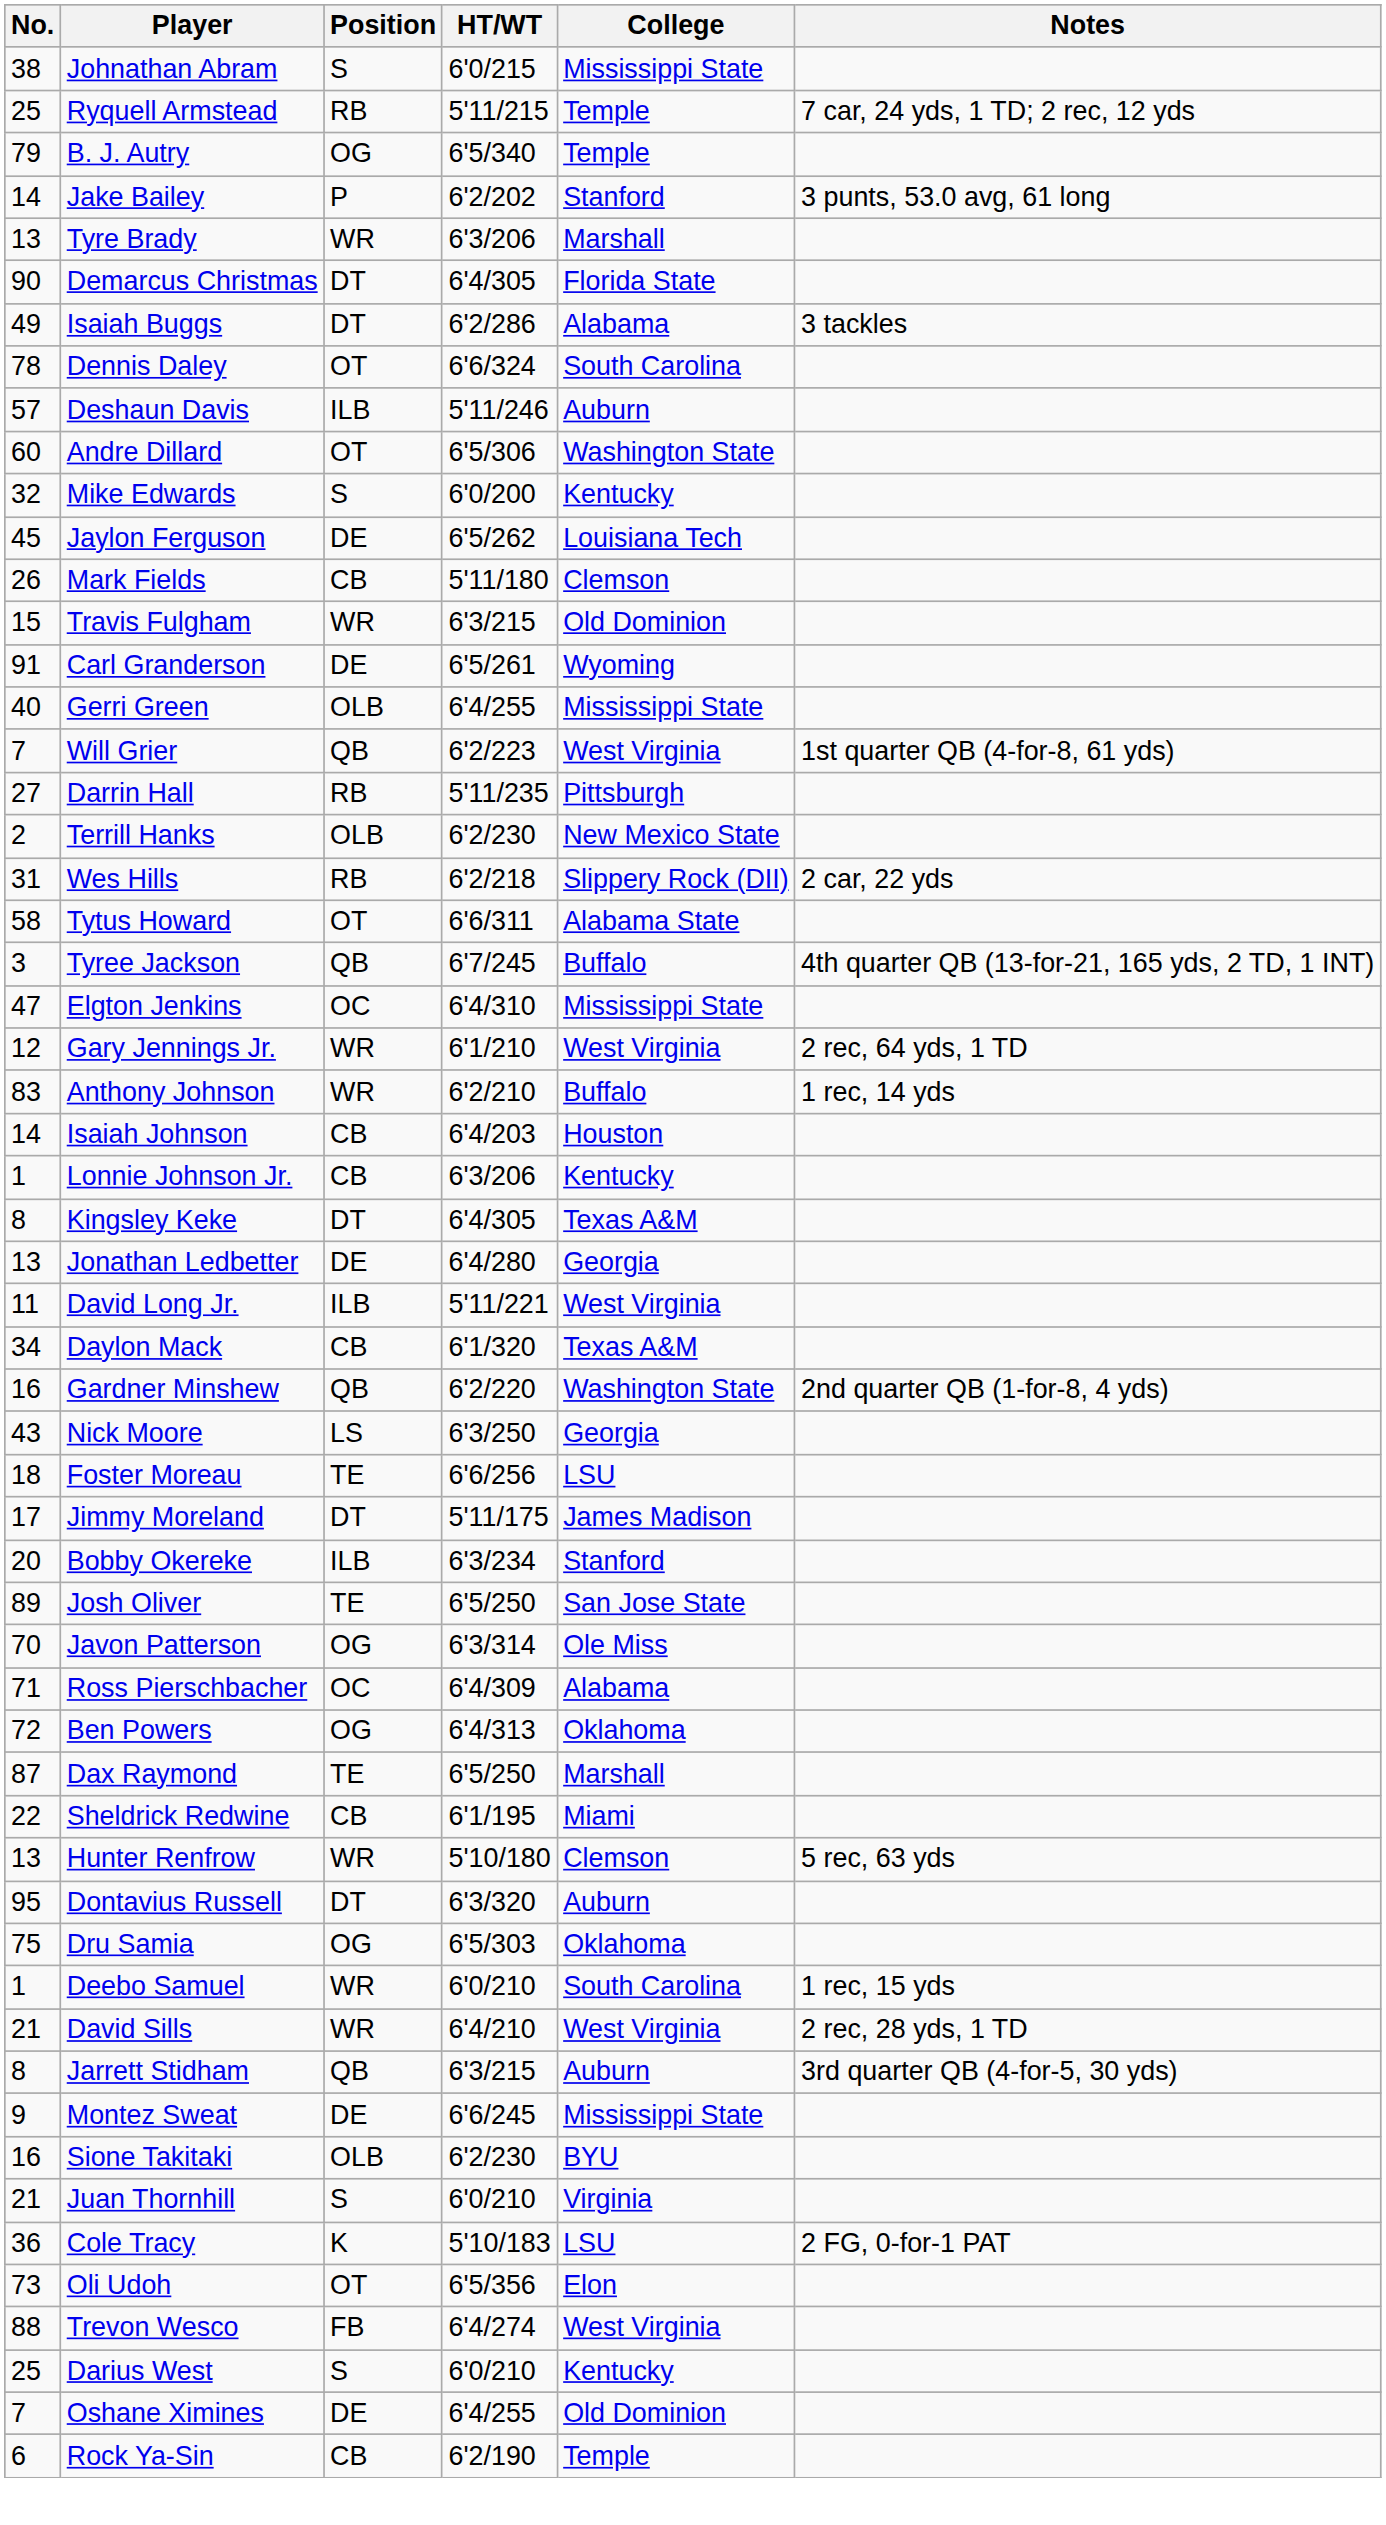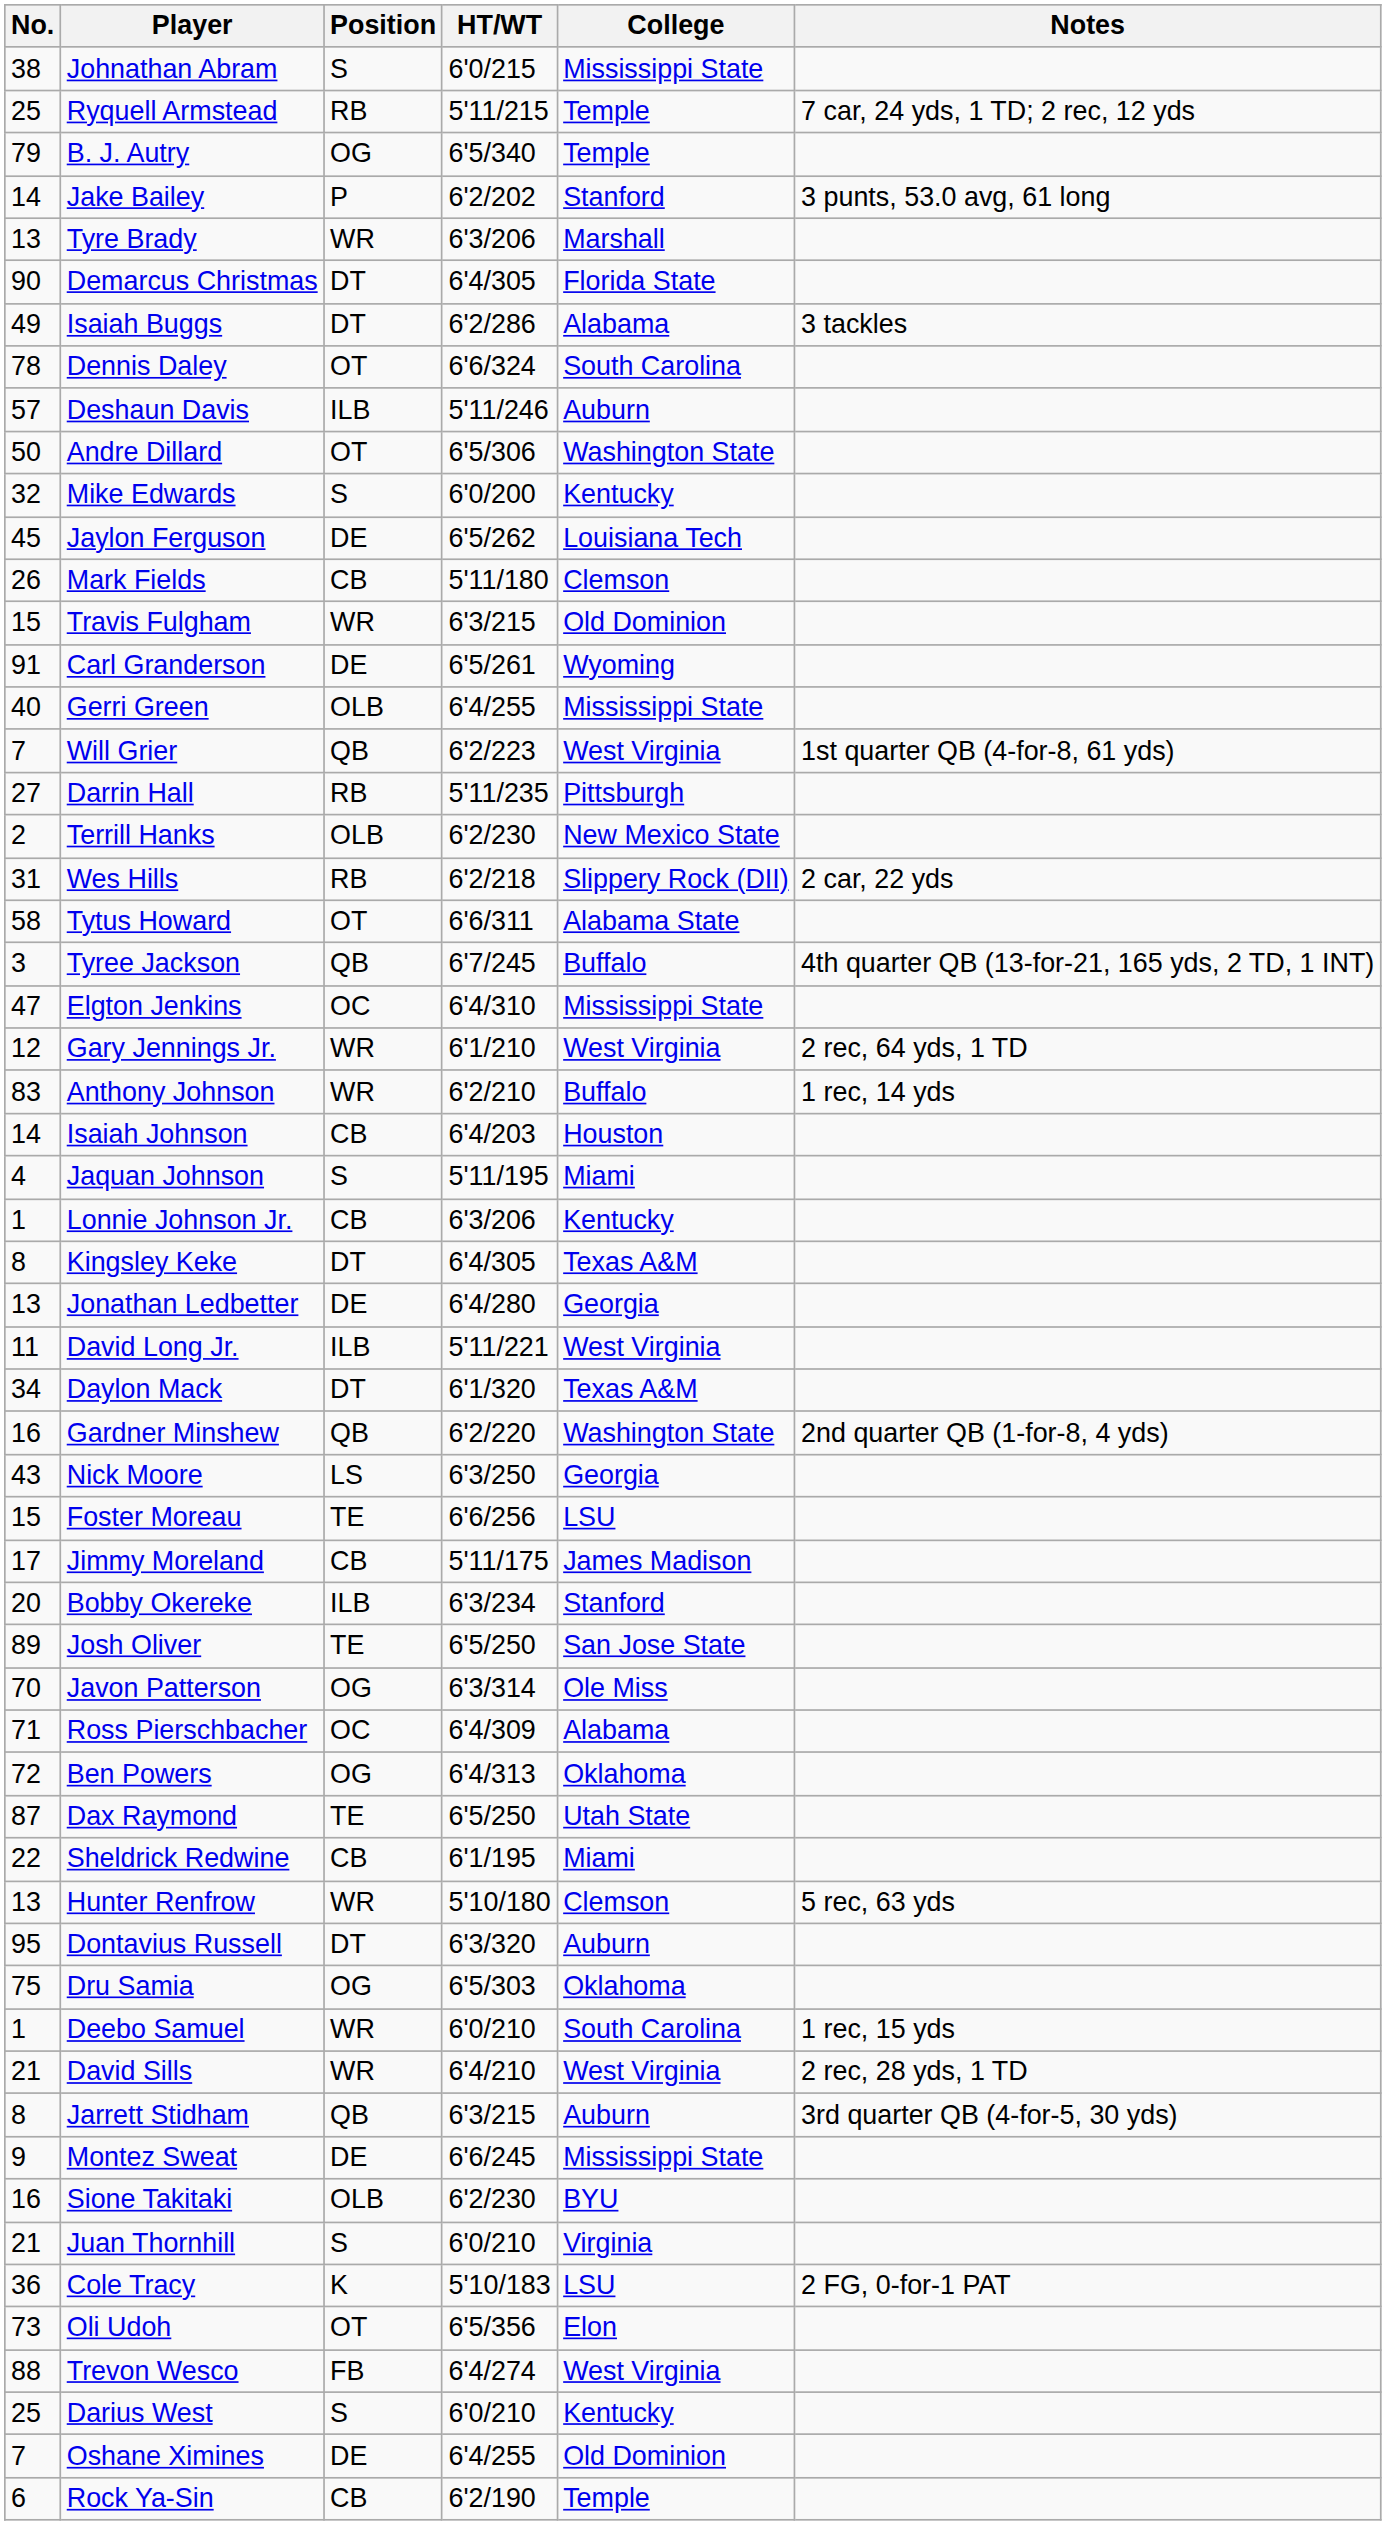Andre Dillard | No.: 60 -> 50
+ row: 4 | Jaquan Johnson | S | 5'11/195 | Miami
Daylon Mack | Position: CB -> DT
Foster Moreau | No.: 18 -> 15
Jimmy Moreland | Position: DT -> CB
Dax Raymond | College: Marshall -> Utah State
